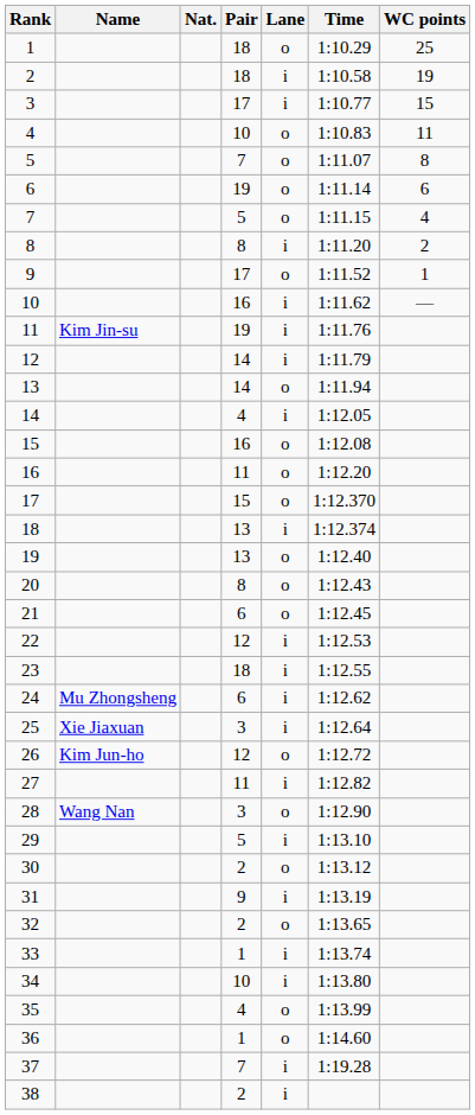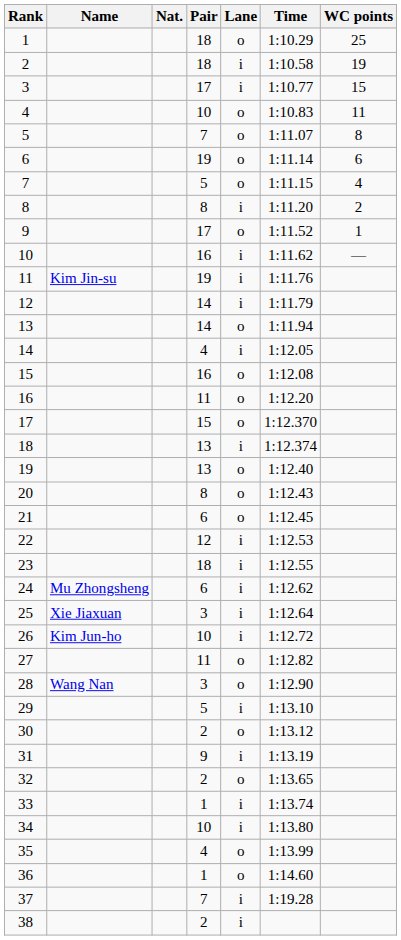26 | Pair: 12 -> 10
26 | Lane: o -> i
27 | Lane: i -> o
